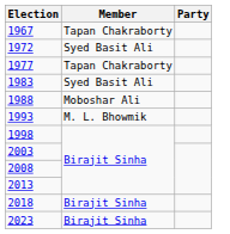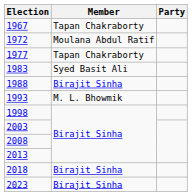1972 | Member: Syed Basit Ali -> Moulana Abdul Ratif
1988 | Member: Moboshar Ali -> Birajit Sinha
